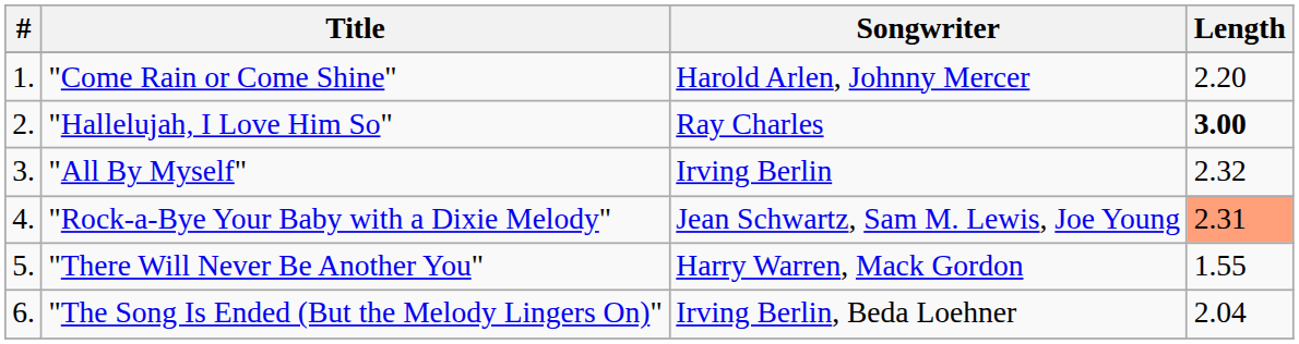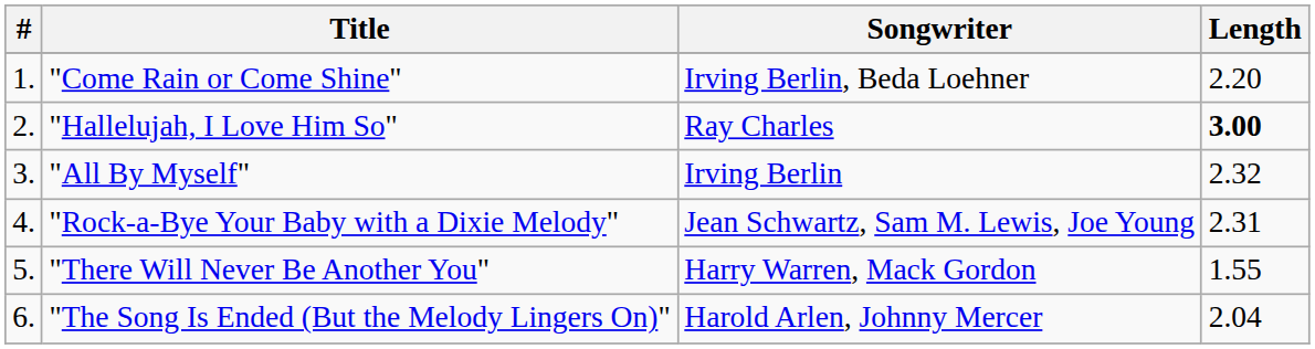"Come Rain or Come Shine" | Songwriter: Harold Arlen, Johnny Mercer -> Irving Berlin, Beda Loehner
"Rock-a-Bye Your Baby with a Dixie Melody" | Length: lightsalmon background -> no background
"The Song Is Ended (But the Melody Lingers On)" | Songwriter: Irving Berlin, Beda Loehner -> Harold Arlen, Johnny Mercer
